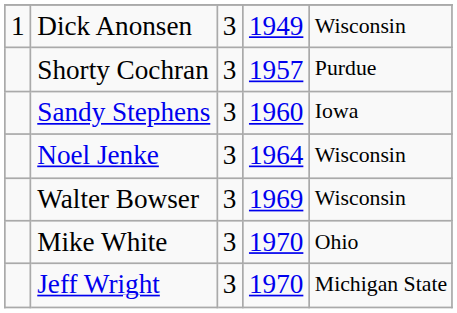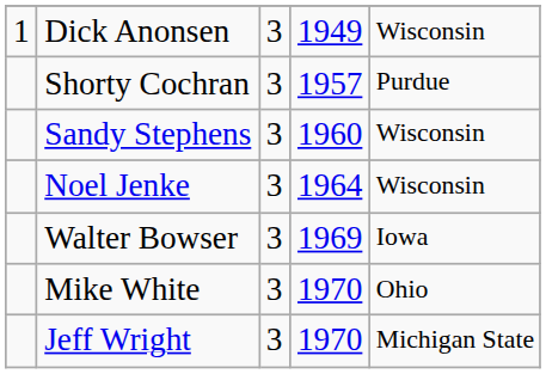Sandy Stephens | column 5: Iowa -> Wisconsin
Walter Bowser | column 5: Wisconsin -> Iowa
